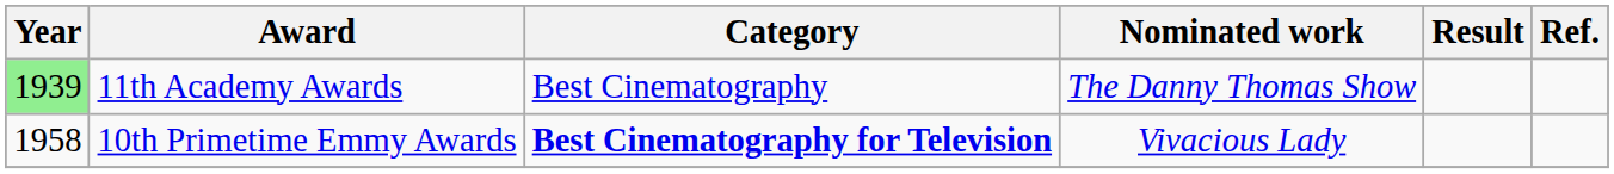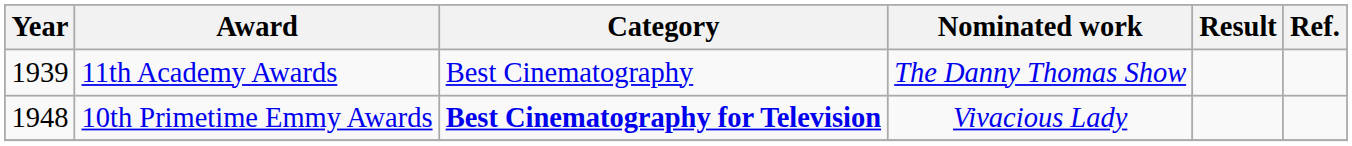11th Academy Awards | Year: lightgreen background -> no background
10th Primetime Emmy Awards | Year: 1958 -> 1948
